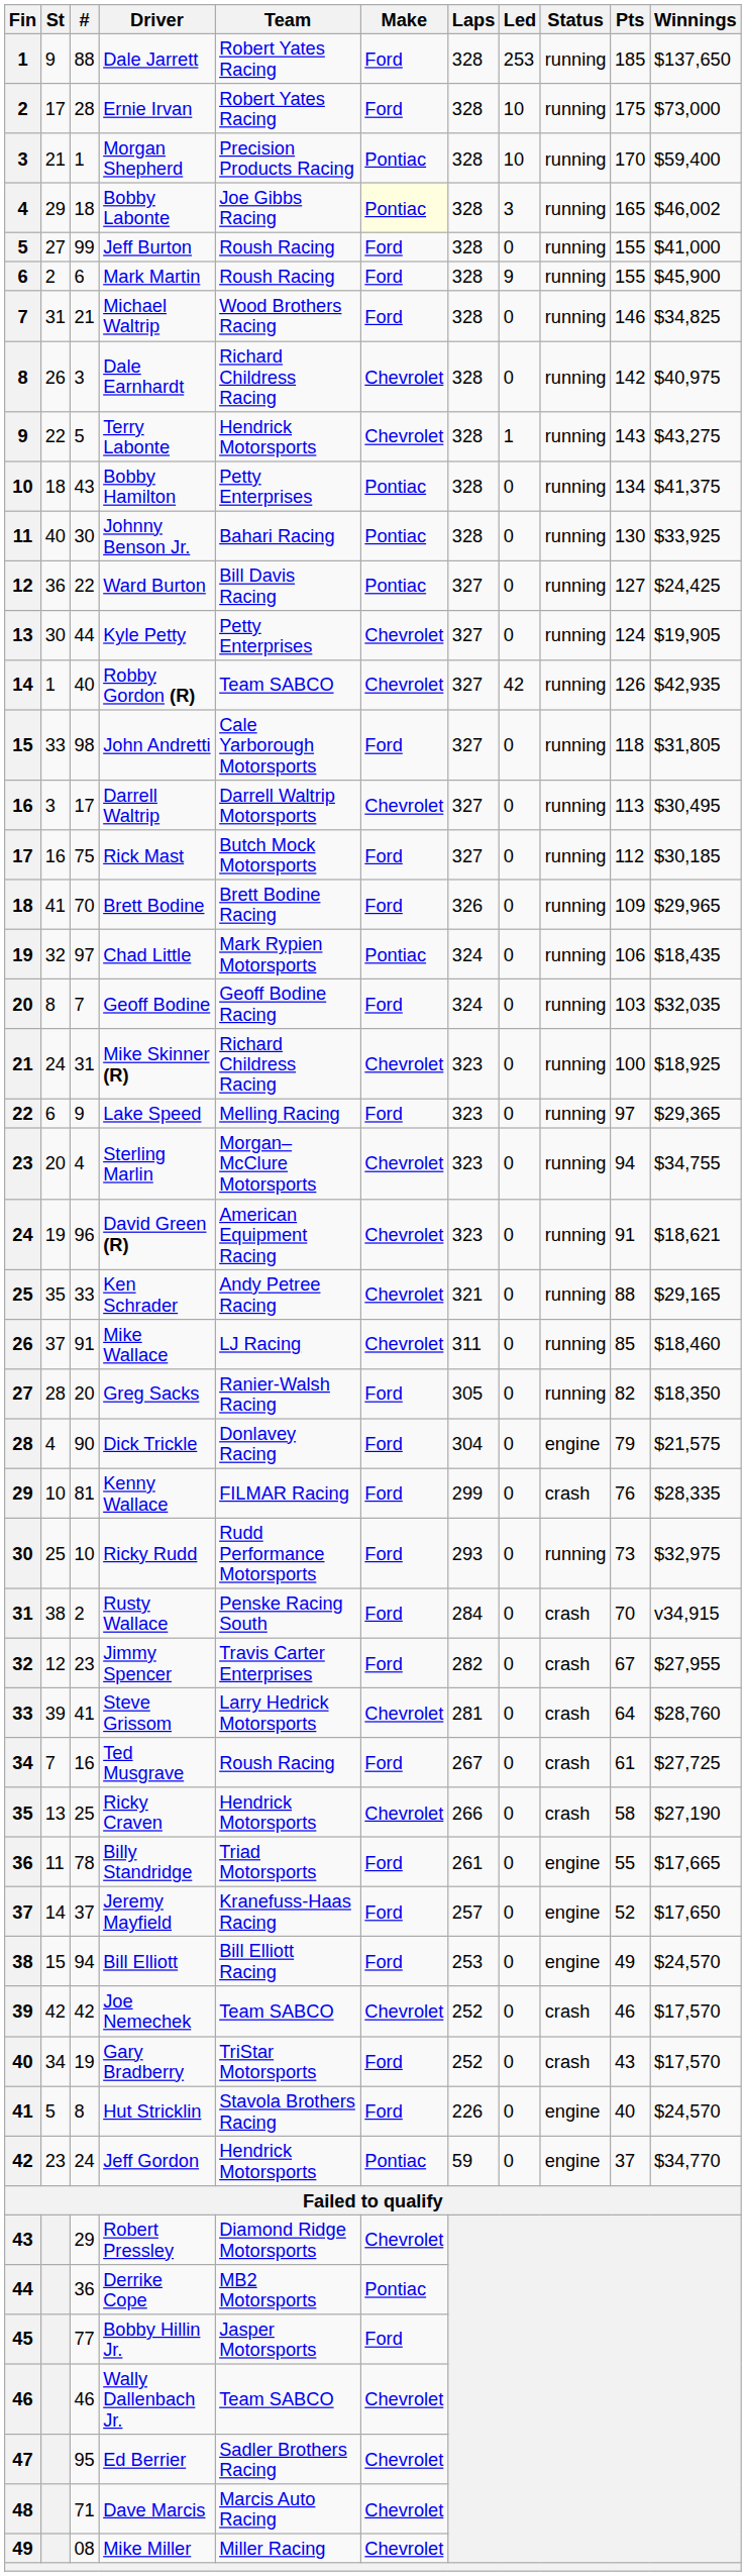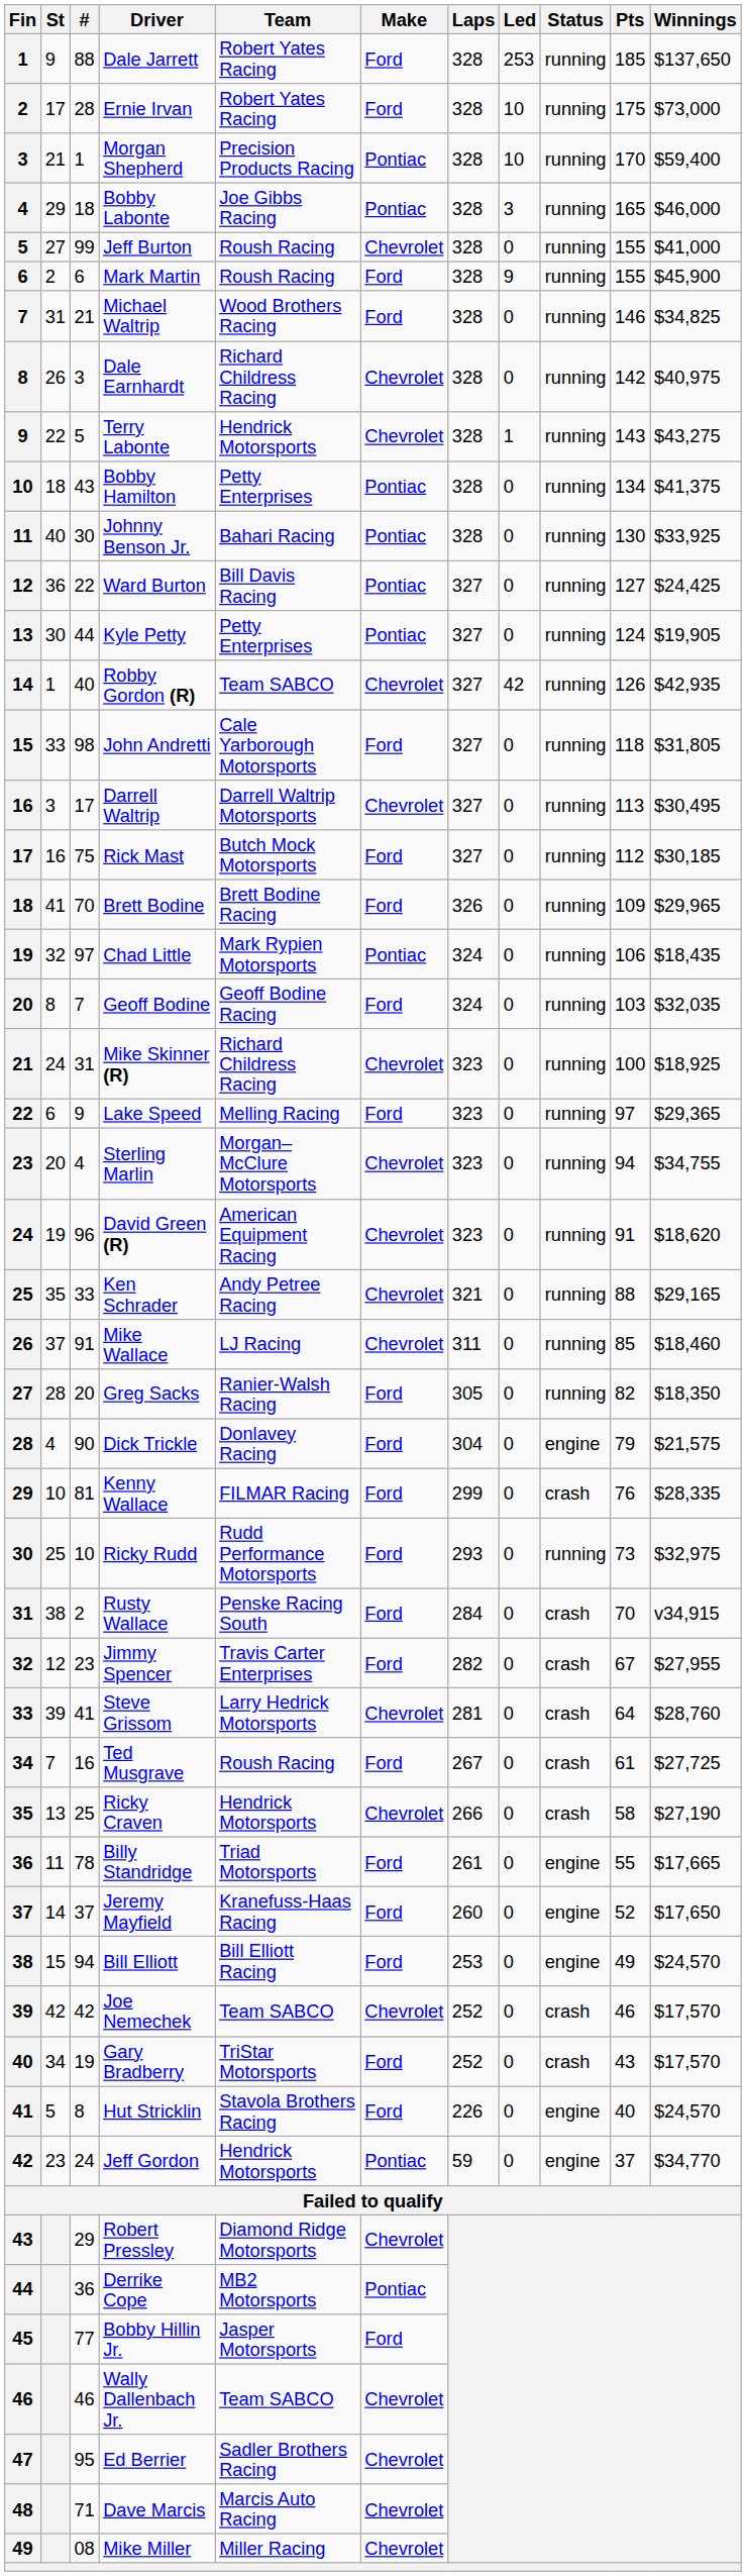Bobby Labonte | Make: lightyellow background -> no background
Bobby Labonte | Winnings: $46,002 -> $46,000
Jeff Burton | Make: Ford -> Chevrolet
Kyle Petty | Make: Chevrolet -> Pontiac
David Green (R) | Winnings: $18,621 -> $18,620
Jeremy Mayfield | Laps: 257 -> 260
